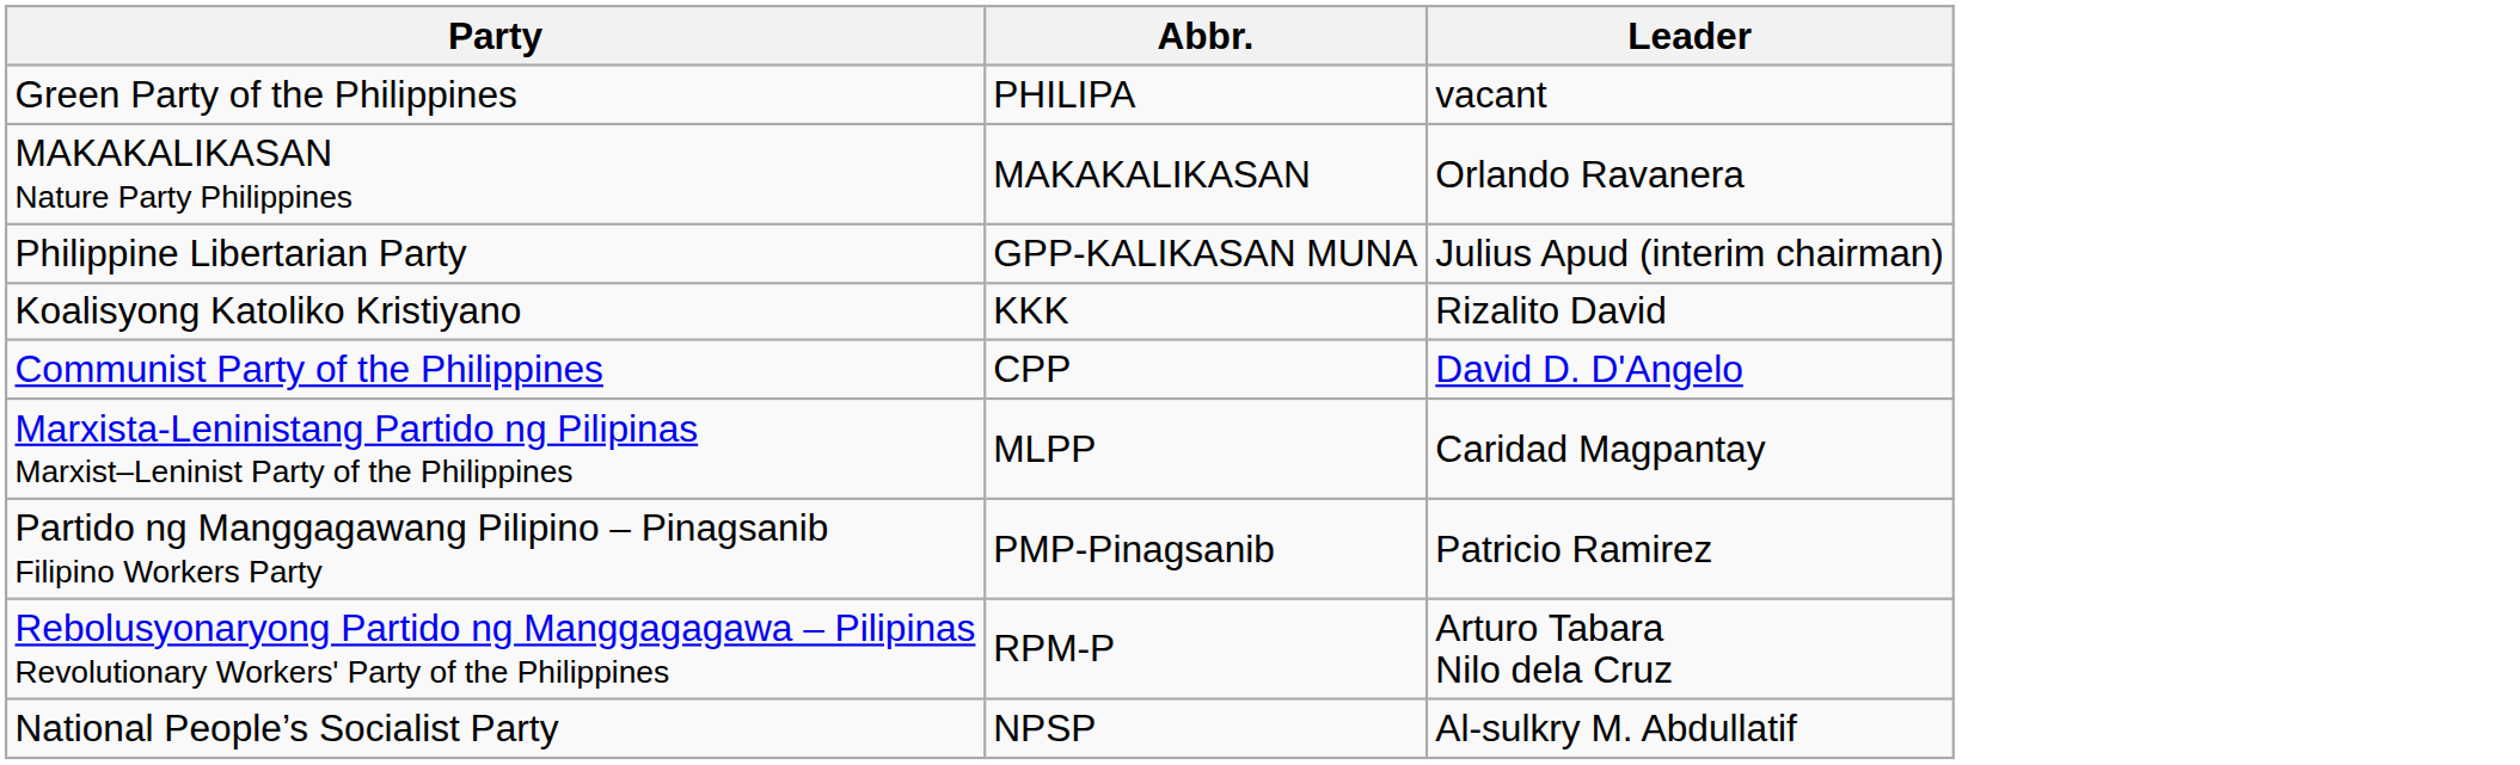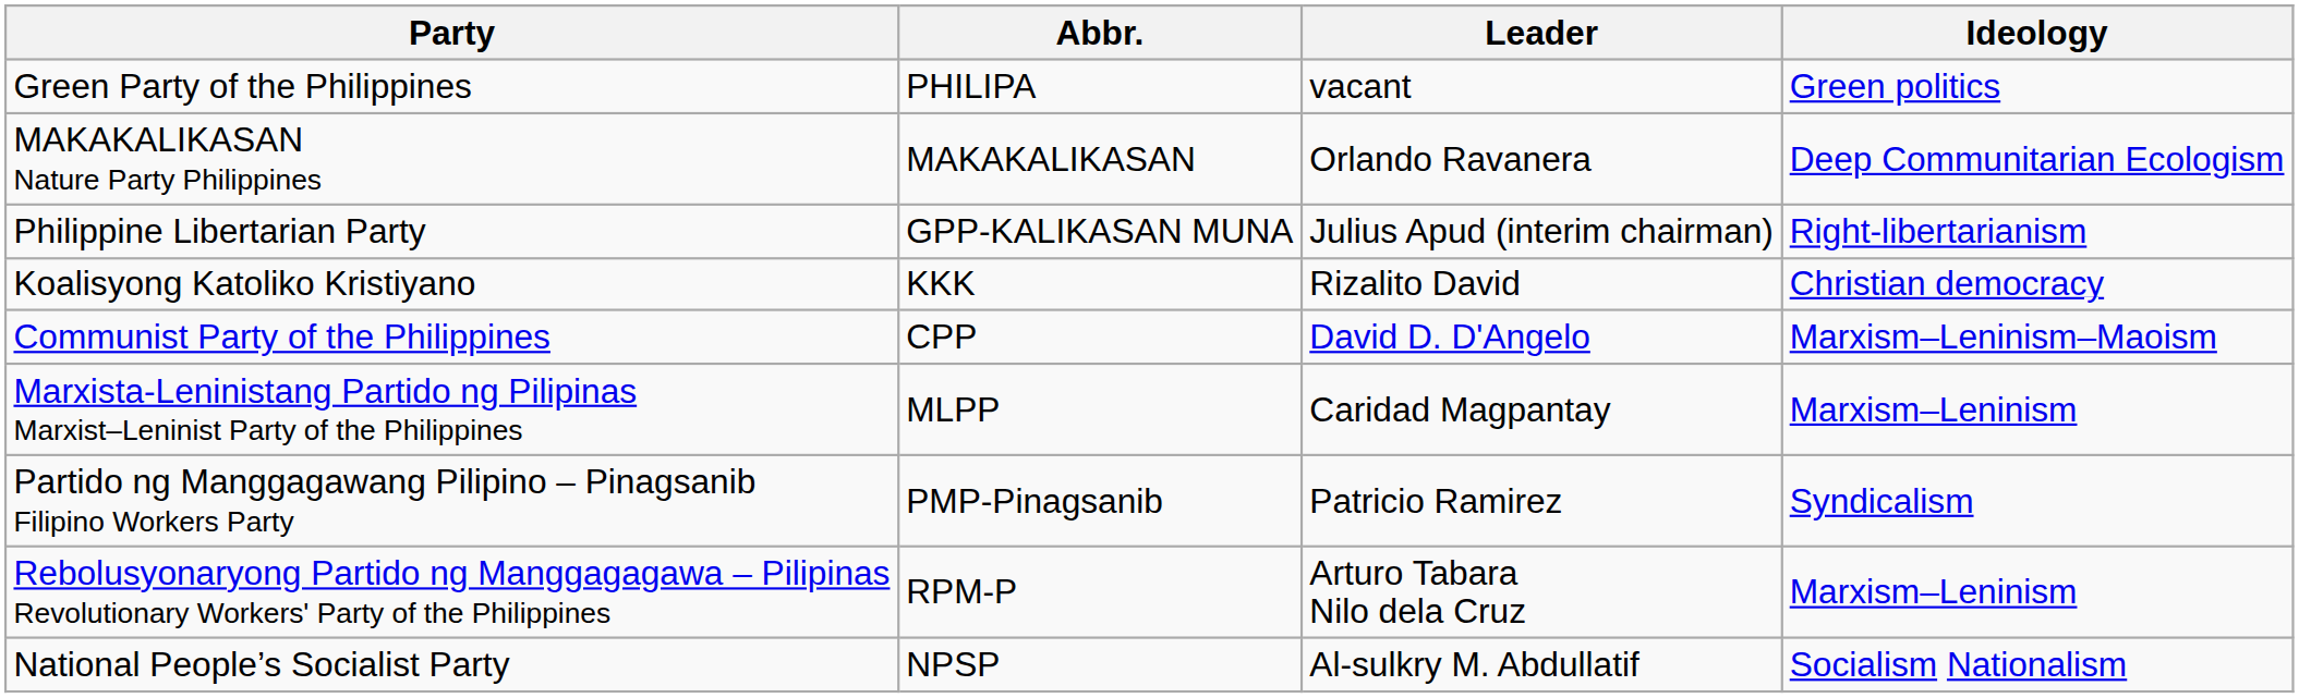+ column: Ideology | Green politics | Deep Communitarian Ecologism | Right-libertarianism | Christian democracy | Marxism–Leninism–Maoism | Marxism–Leninism | Syndicalism | Marxism–Leninism | Socialism Nationalism
